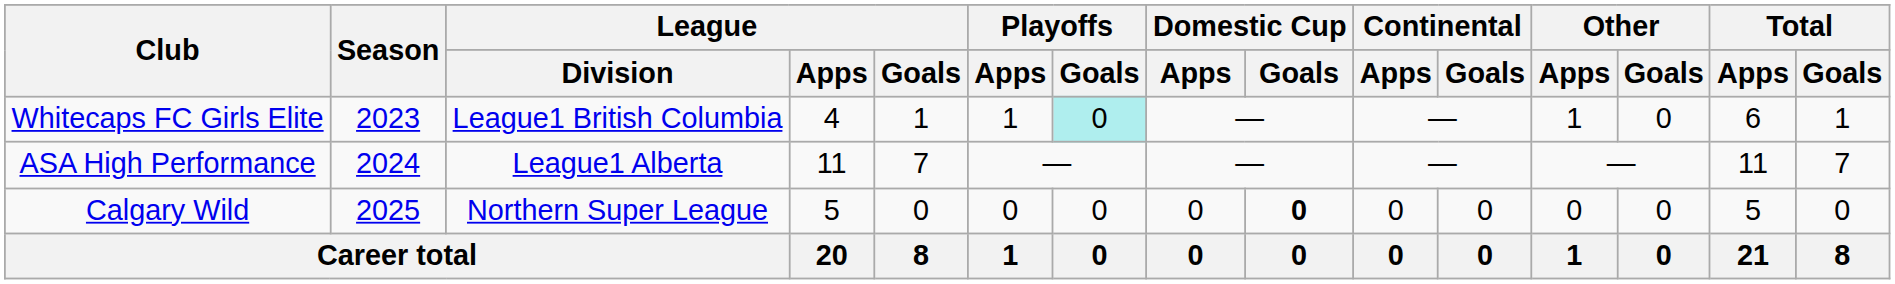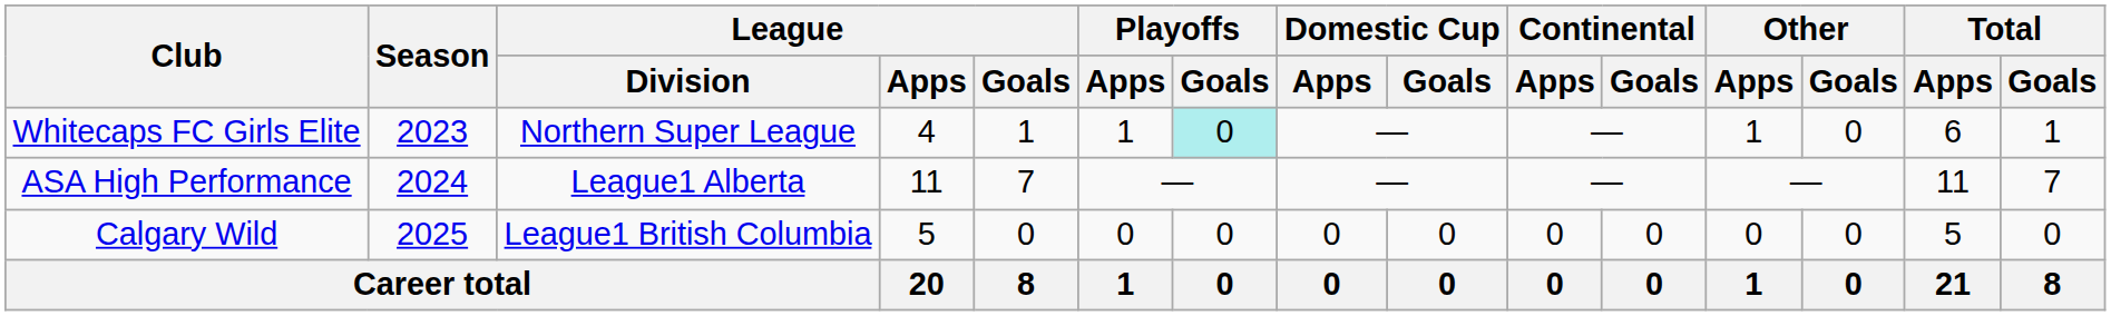Whitecaps FC Girls Elite | League / Division: League1 British Columbia -> Northern Super League
Calgary Wild | League / Division: Northern Super League -> League1 British Columbia
Calgary Wild | Domestic Cup / Goals: bold -> normal
